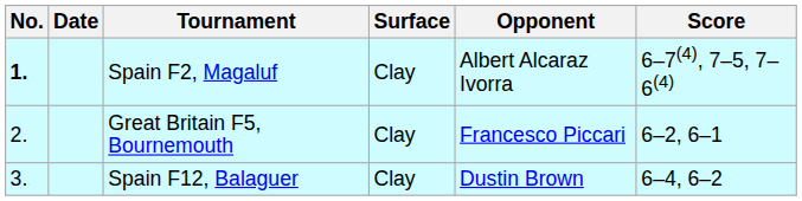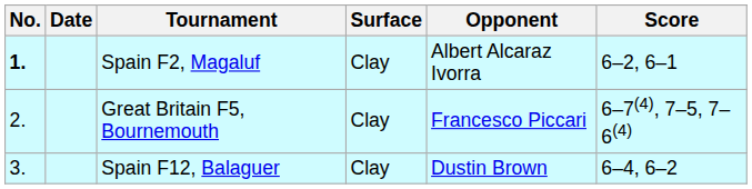Spain F2, Magaluf | Score: 6–7(4), 7–5, 7–6(4) -> 6–2, 6–1
Great Britain F5, Bournemouth | Score: 6–2, 6–1 -> 6–7(4), 7–5, 7–6(4)
